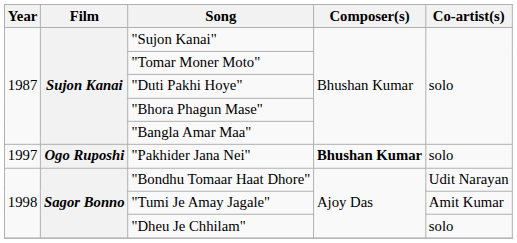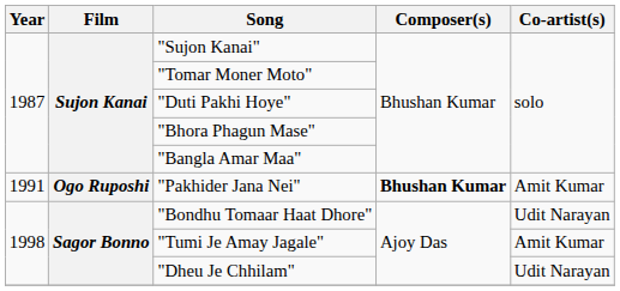"Pakhider Jana Nei" | Year: 1997 -> 1991
"Pakhider Jana Nei" | Co-artist(s): solo -> Amit Kumar
"Dheu Je Chhilam" | Co-artist(s): solo -> Udit Narayan
